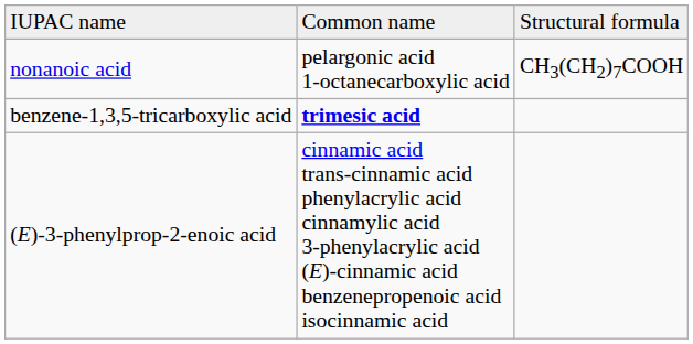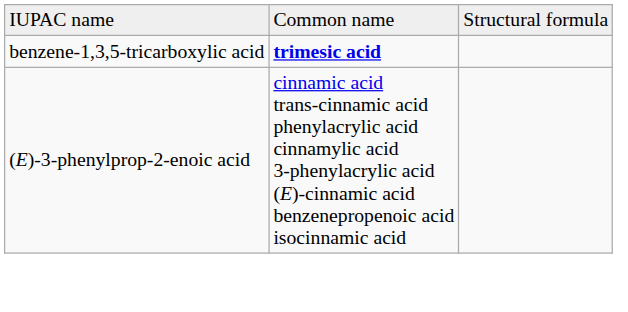- row: nonanoic acid | pelargonic acid 1-octanecarboxylic acid | CH3(CH2)7COOH
